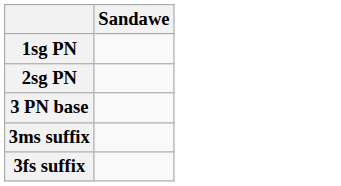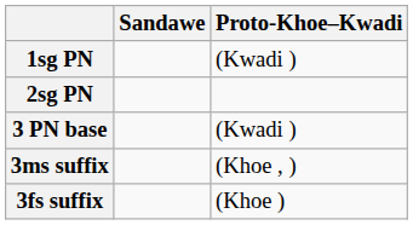+ column: Proto-Khoe–Kwadi | (Kwadi ) | (Kwadi ) | (Khoe , ) | (Khoe )
